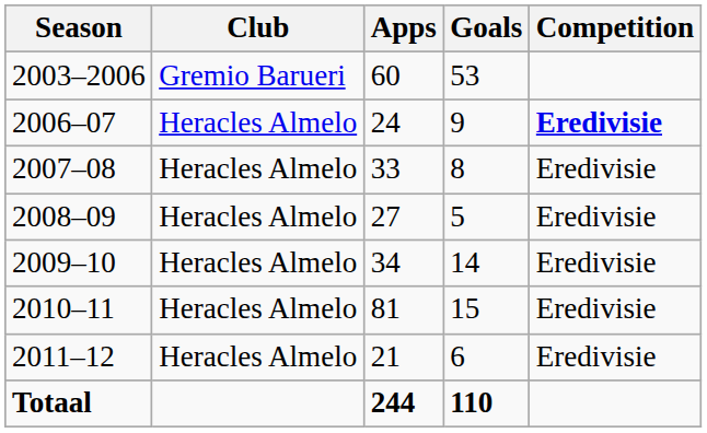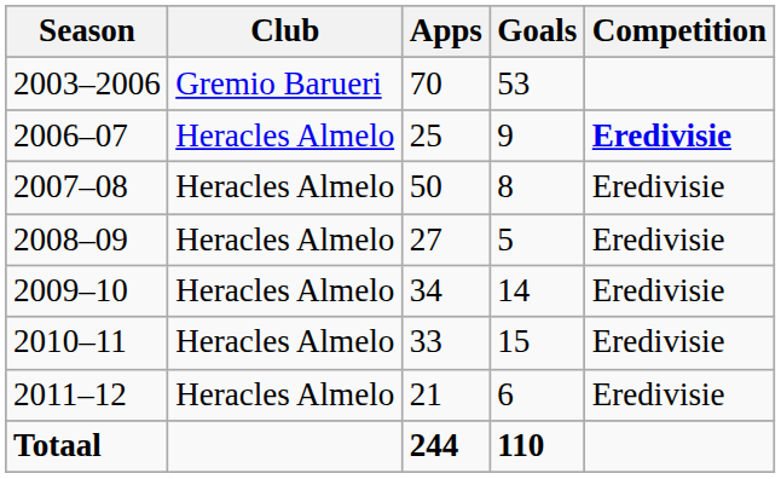2003–2006 | Apps: 60 -> 70
2006–07 | Apps: 24 -> 25
2007–08 | Apps: 33 -> 50
2010–11 | Apps: 81 -> 33
